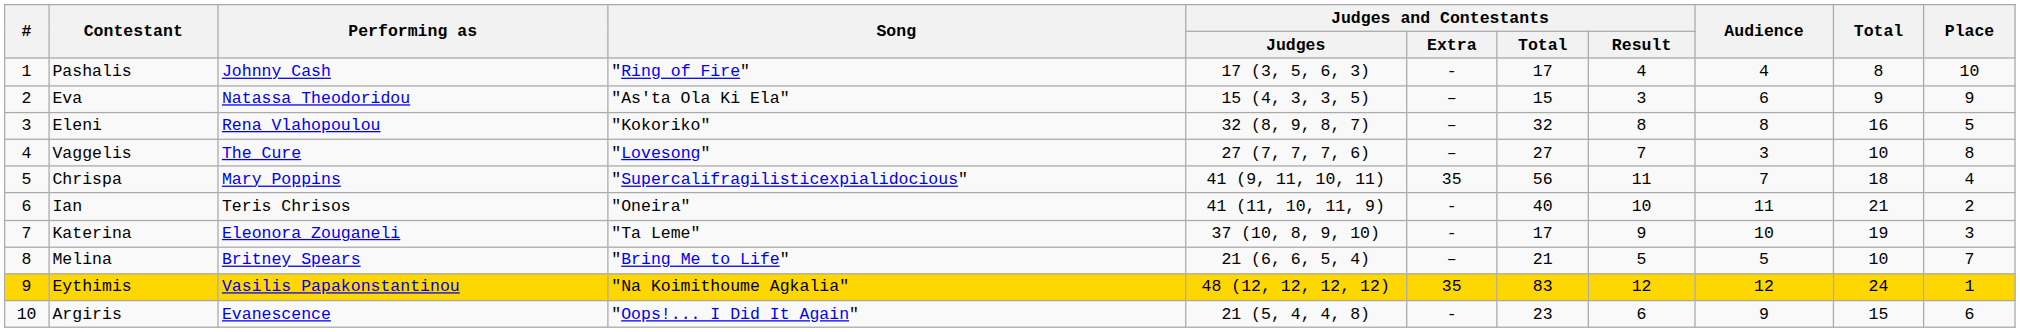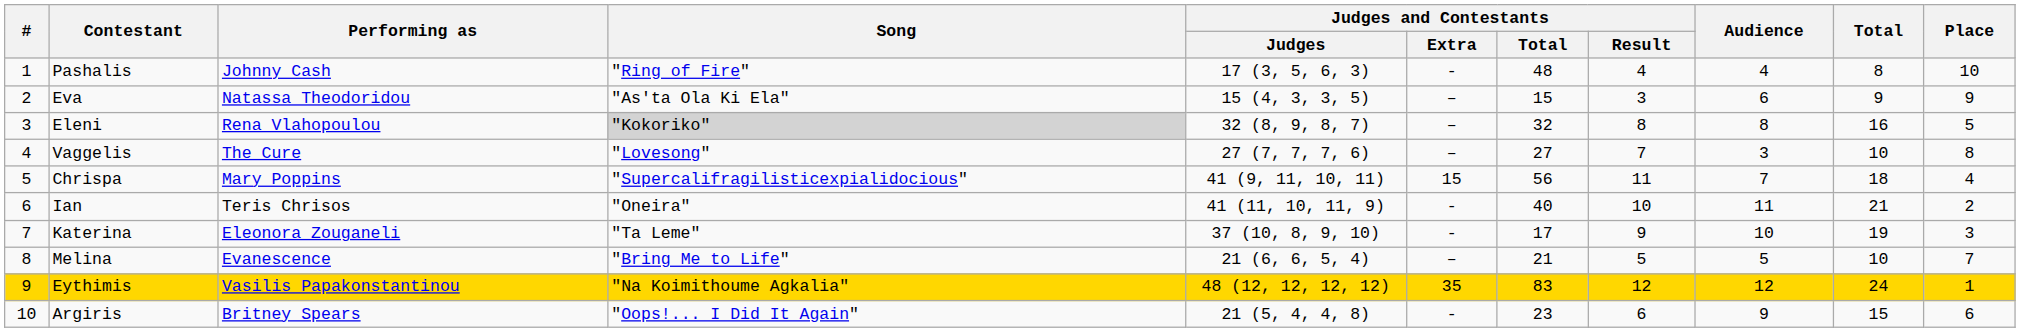Pashalis | Judges and Contestants / Total: 17 -> 48
Eleni | Song: no background -> lightgrey background
Chrispa | Judges and Contestants / Extra: 35 -> 15
Melina | Performing as: Britney Spears -> Evanescence
Argiris | Performing as: Evanescence -> Britney Spears
